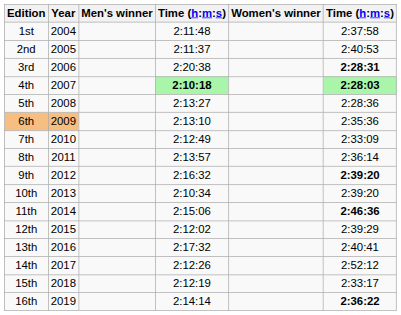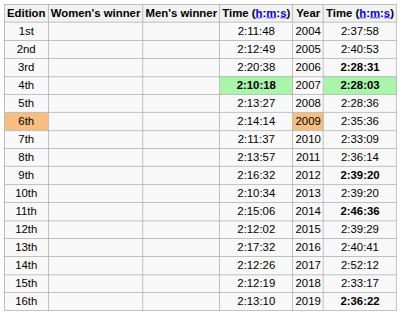columns swapped: Year <-> Women's winner
2nd | column 4: 2:11:37 -> 2:12:49
6th | column 4: 2:13:10 -> 2:14:14
7th | column 4: 2:12:49 -> 2:11:37
16th | column 4: 2:14:14 -> 2:13:10
